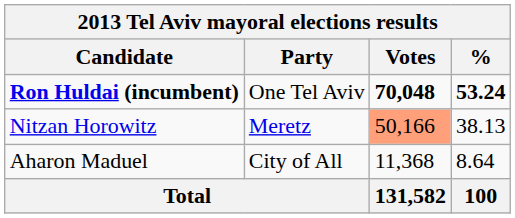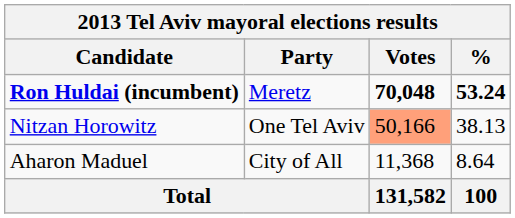Ron Huldai (incumbent) | Party: One Tel Aviv -> Meretz
Nitzan Horowitz | Party: Meretz -> One Tel Aviv
